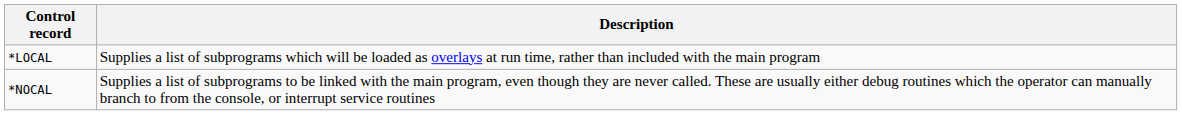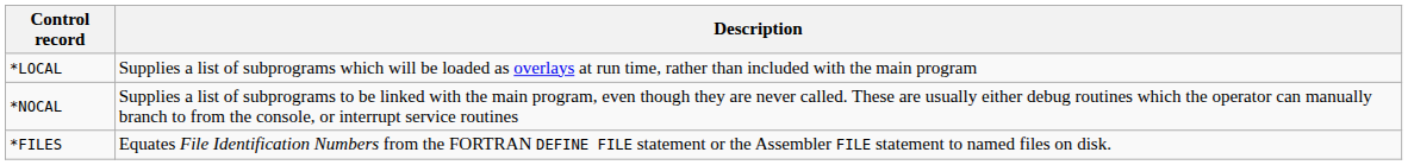+ row: *FILES | Equates File Identification Numbers from the FORTRAN DEFINE FILE statement or the Assembler FILE statement to named files on disk.
